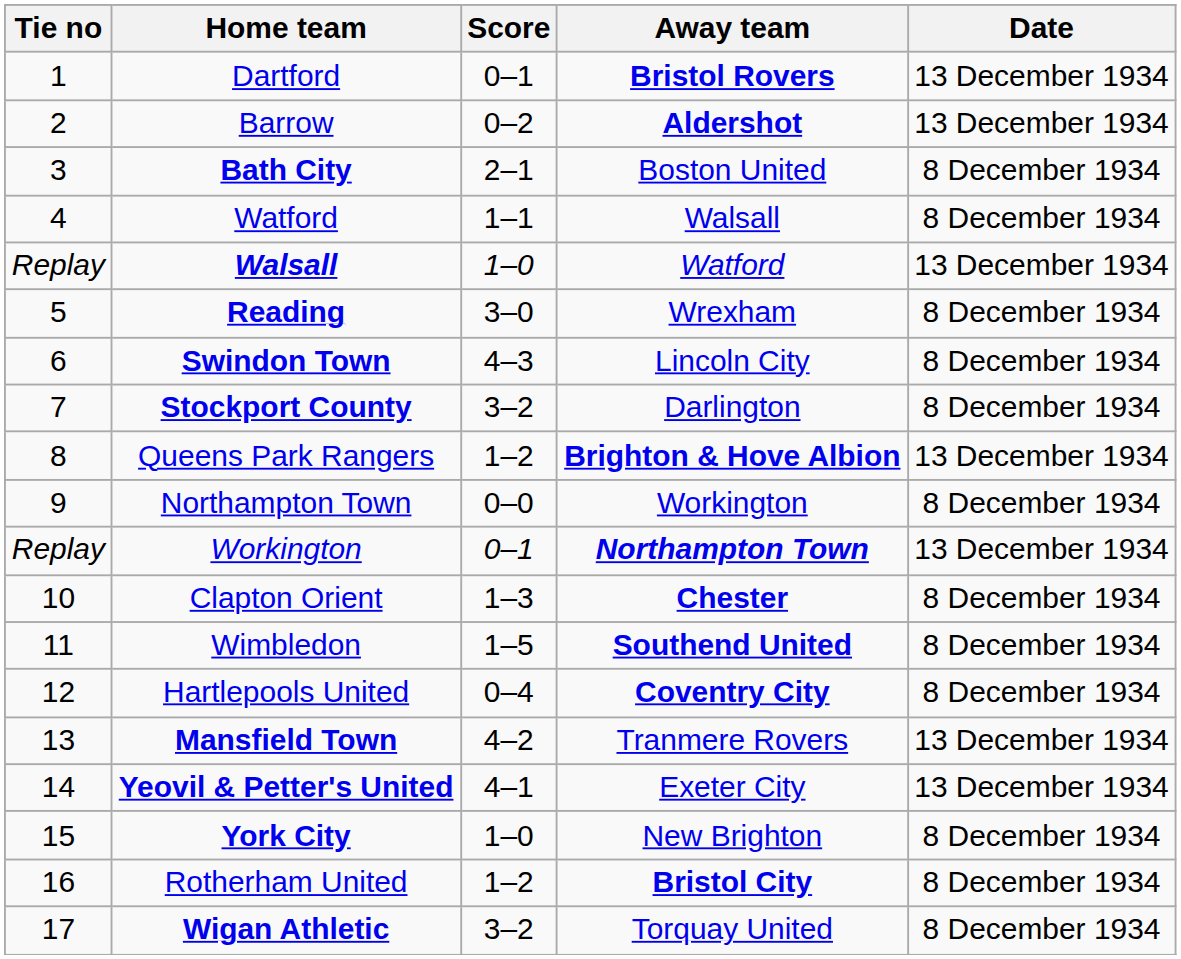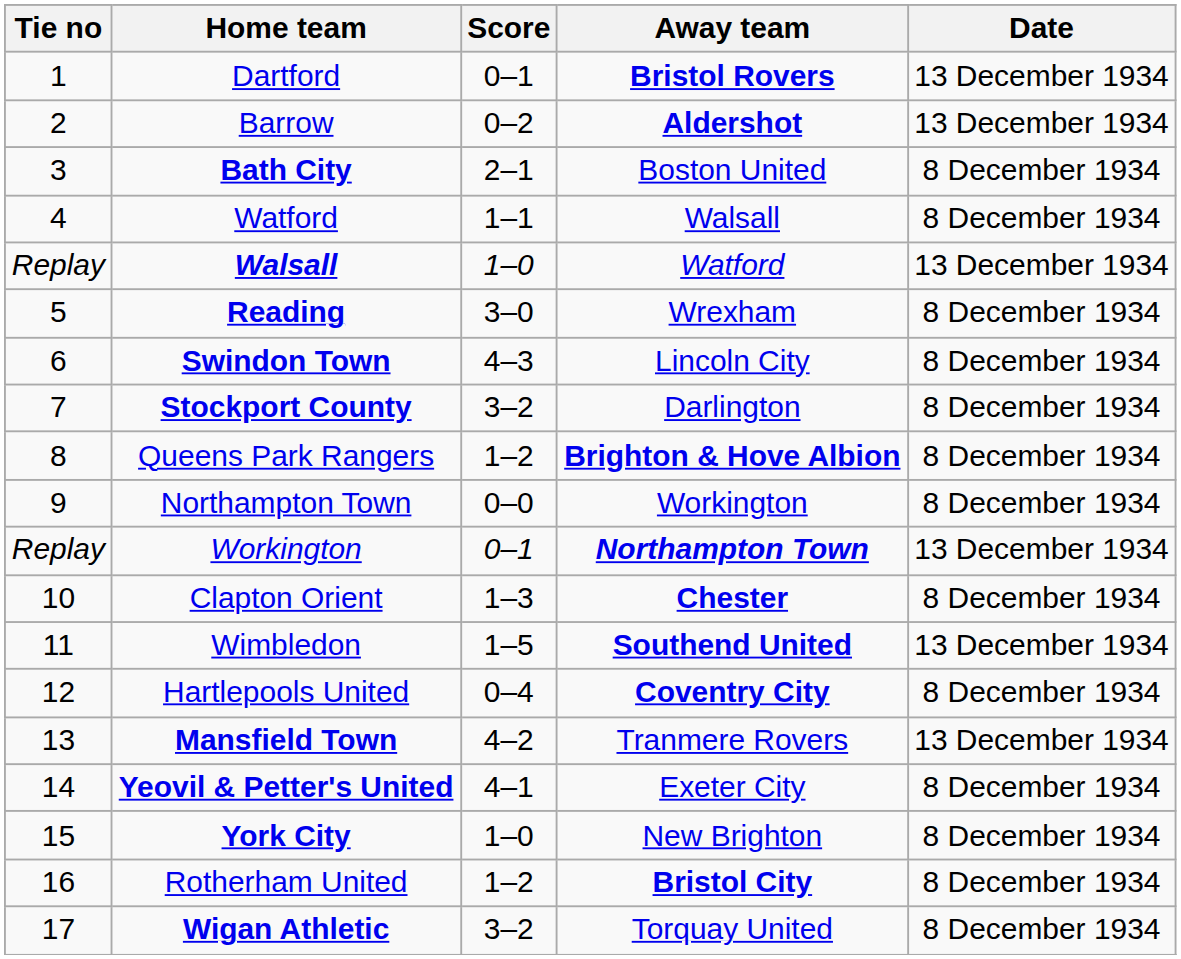Queens Park Rangers | Date: 13 December 1934 -> 8 December 1934
Wimbledon | Date: 8 December 1934 -> 13 December 1934
Yeovil & Petter's United | Date: 13 December 1934 -> 8 December 1934
